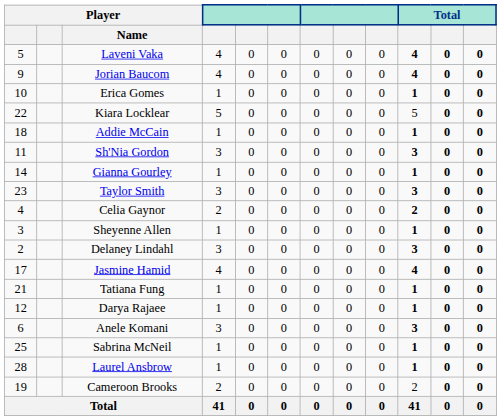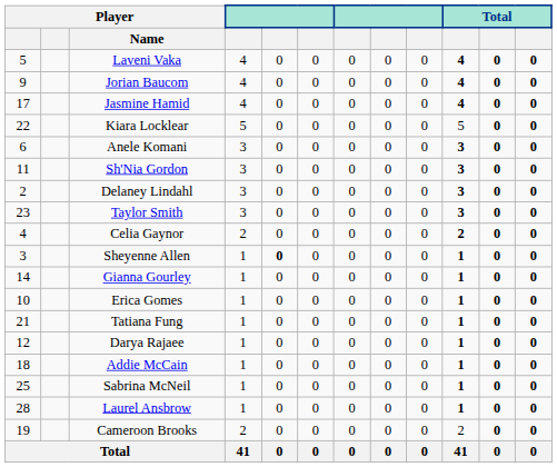rows swapped: Jasmine Hamid <-> Erica Gomes
rows swapped: Anele Komani <-> Addie McCain
rows swapped: Delaney Lindahl <-> Gianna Gourley
Sheyenne Allen | column 5: normal -> bold
